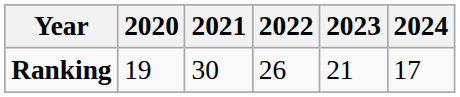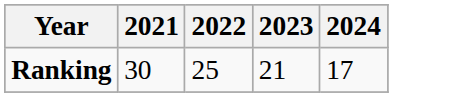- column: 2020 | 19
Ranking | 2022: 26 -> 25
